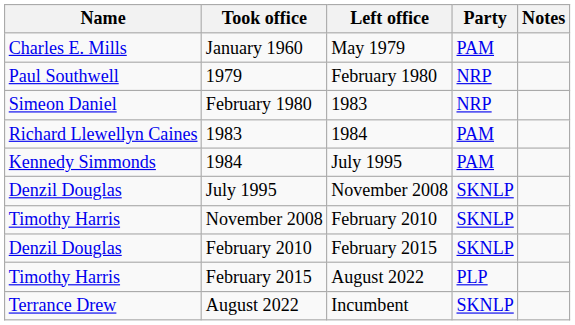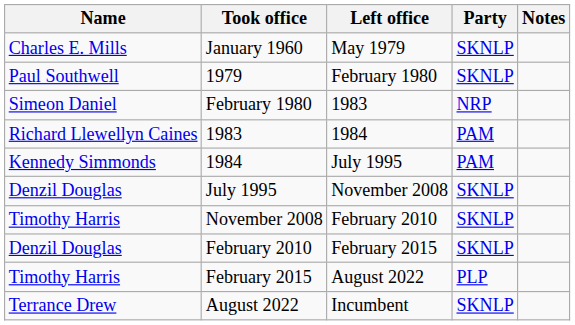January 1960 | Party: PAM -> SKNLP
1979 | Party: NRP -> SKNLP
